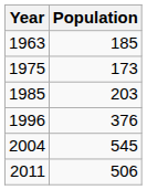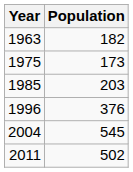1963 | Population: 185 -> 182
2011 | Population: 506 -> 502
